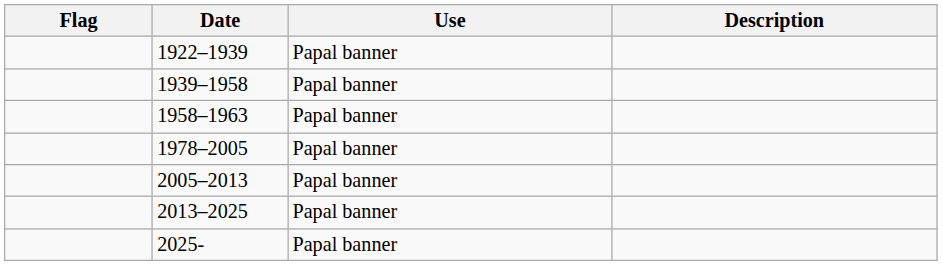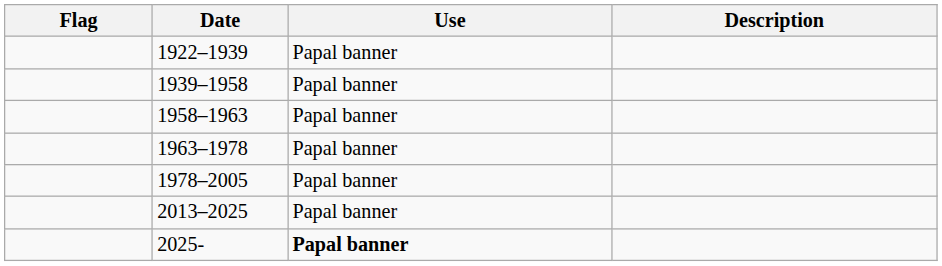+ row: 1963–1978 | Papal banner
- row: 2005–2013 | Papal banner
2025- | Use: normal -> bold
